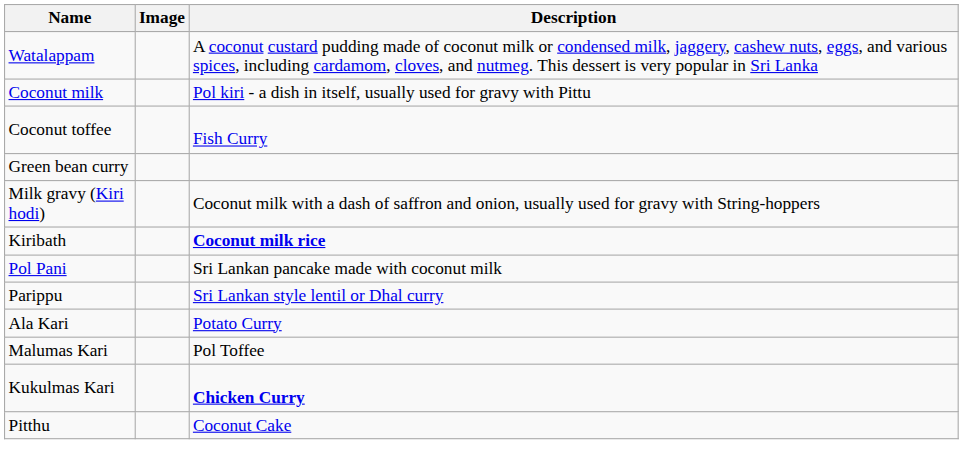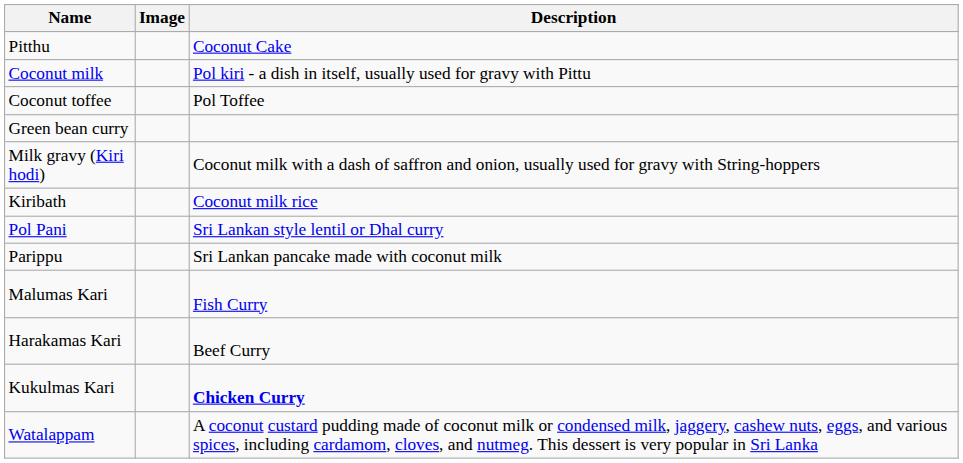rows swapped: Pitthu <-> Watalappam
Coconut toffee | Description: Fish Curry -> Pol Toffee
Kiribath | Description: bold -> normal
Pol Pani | Description: Sri Lankan pancake made with coconut milk -> Sri Lankan style lentil or Dhal curry
Parippu | Description: Sri Lankan style lentil or Dhal curry -> Sri Lankan pancake made with coconut milk
- row: Ala Kari | Potato Curry
Malumas Kari | Description: Pol Toffee -> Fish Curry
+ row: Harakamas Kari | Beef Curry
